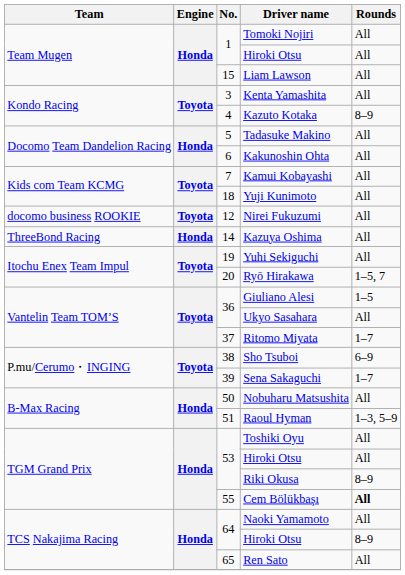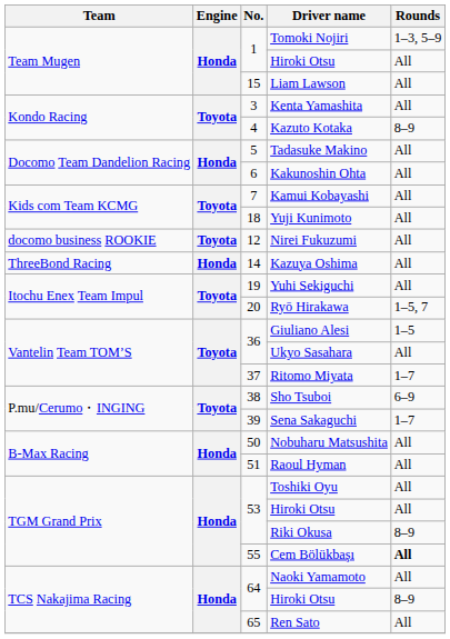Tomoki Nojiri | Rounds: All -> 1–3, 5–9
Raoul Hyman | Rounds: 1–3, 5–9 -> All
